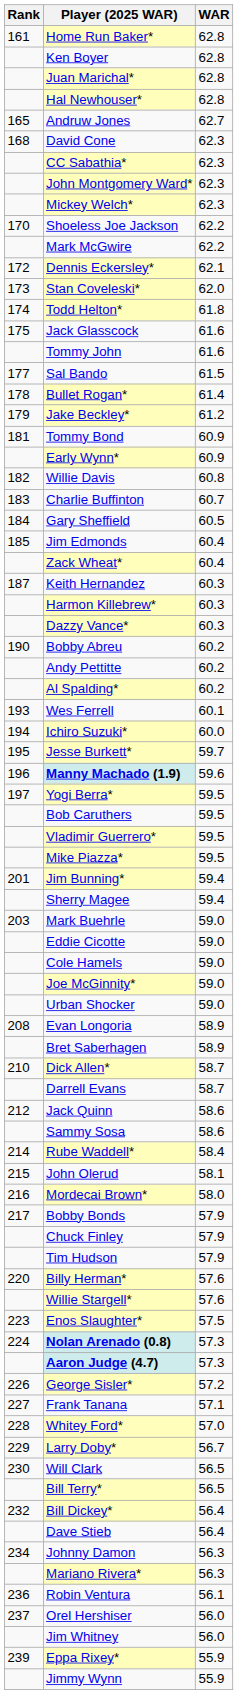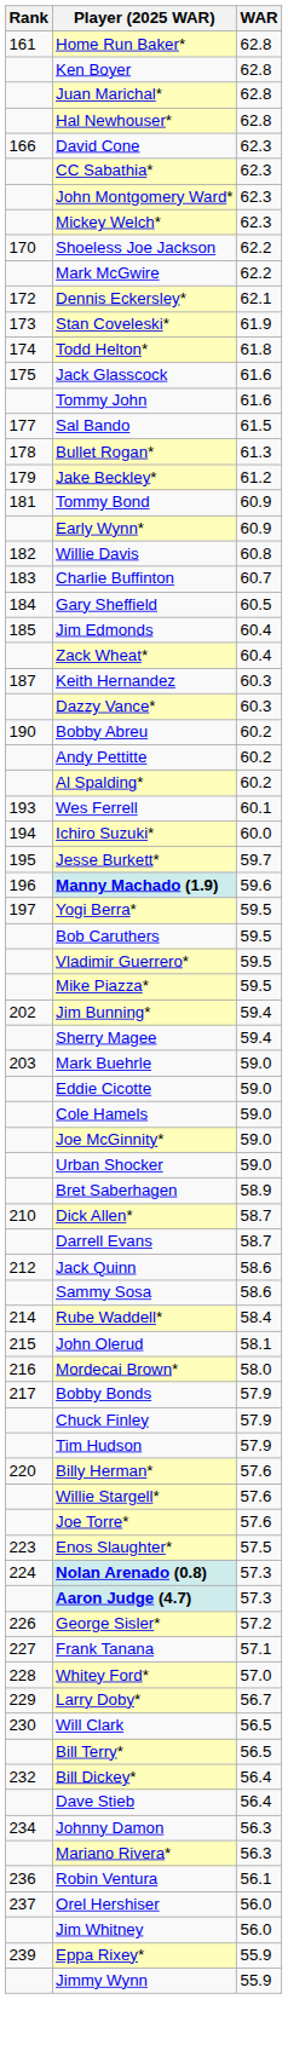- row: 165 | Andruw Jones | 62.7
David Cone | Rank: 168 -> 166
Stan Coveleski* | WAR: 62.0 -> 61.9
Bullet Rogan* | WAR: 61.4 -> 61.3
- row: Harmon Killebrew* | 60.3
Jim Bunning* | Rank: 201 -> 202
- row: 208 | Evan Longoria | 58.9
+ row: Joe Torre* | 57.6
